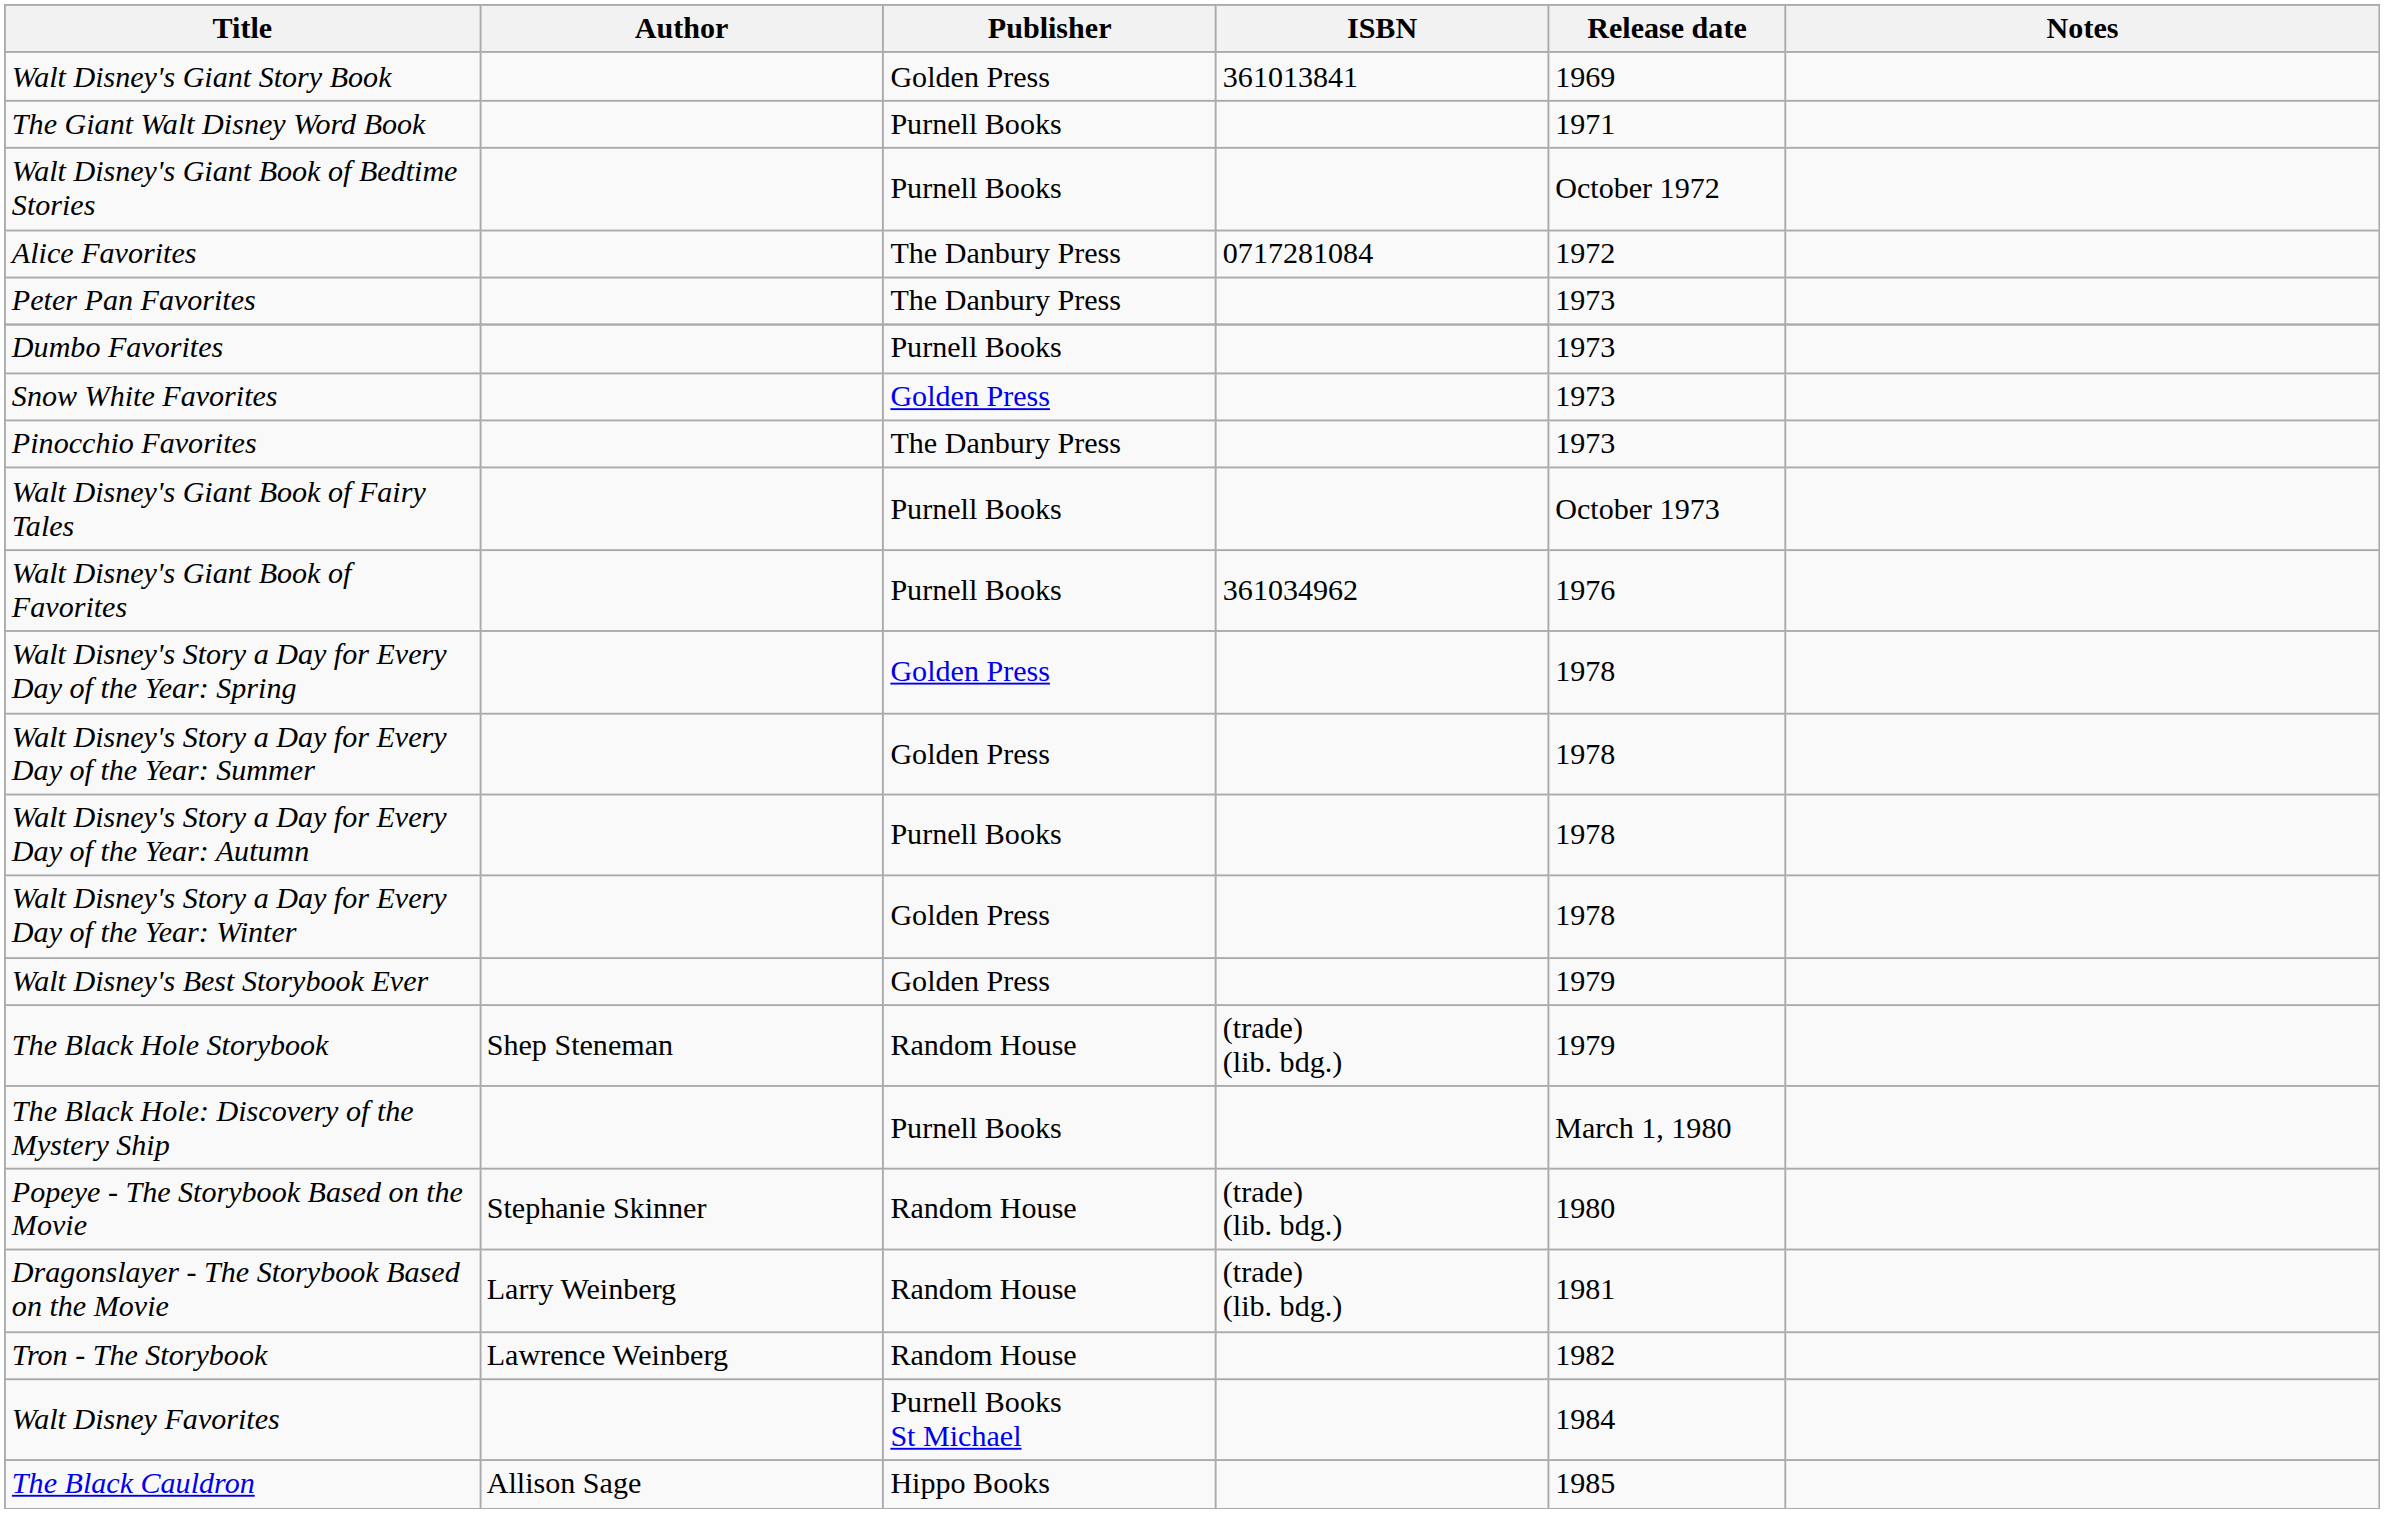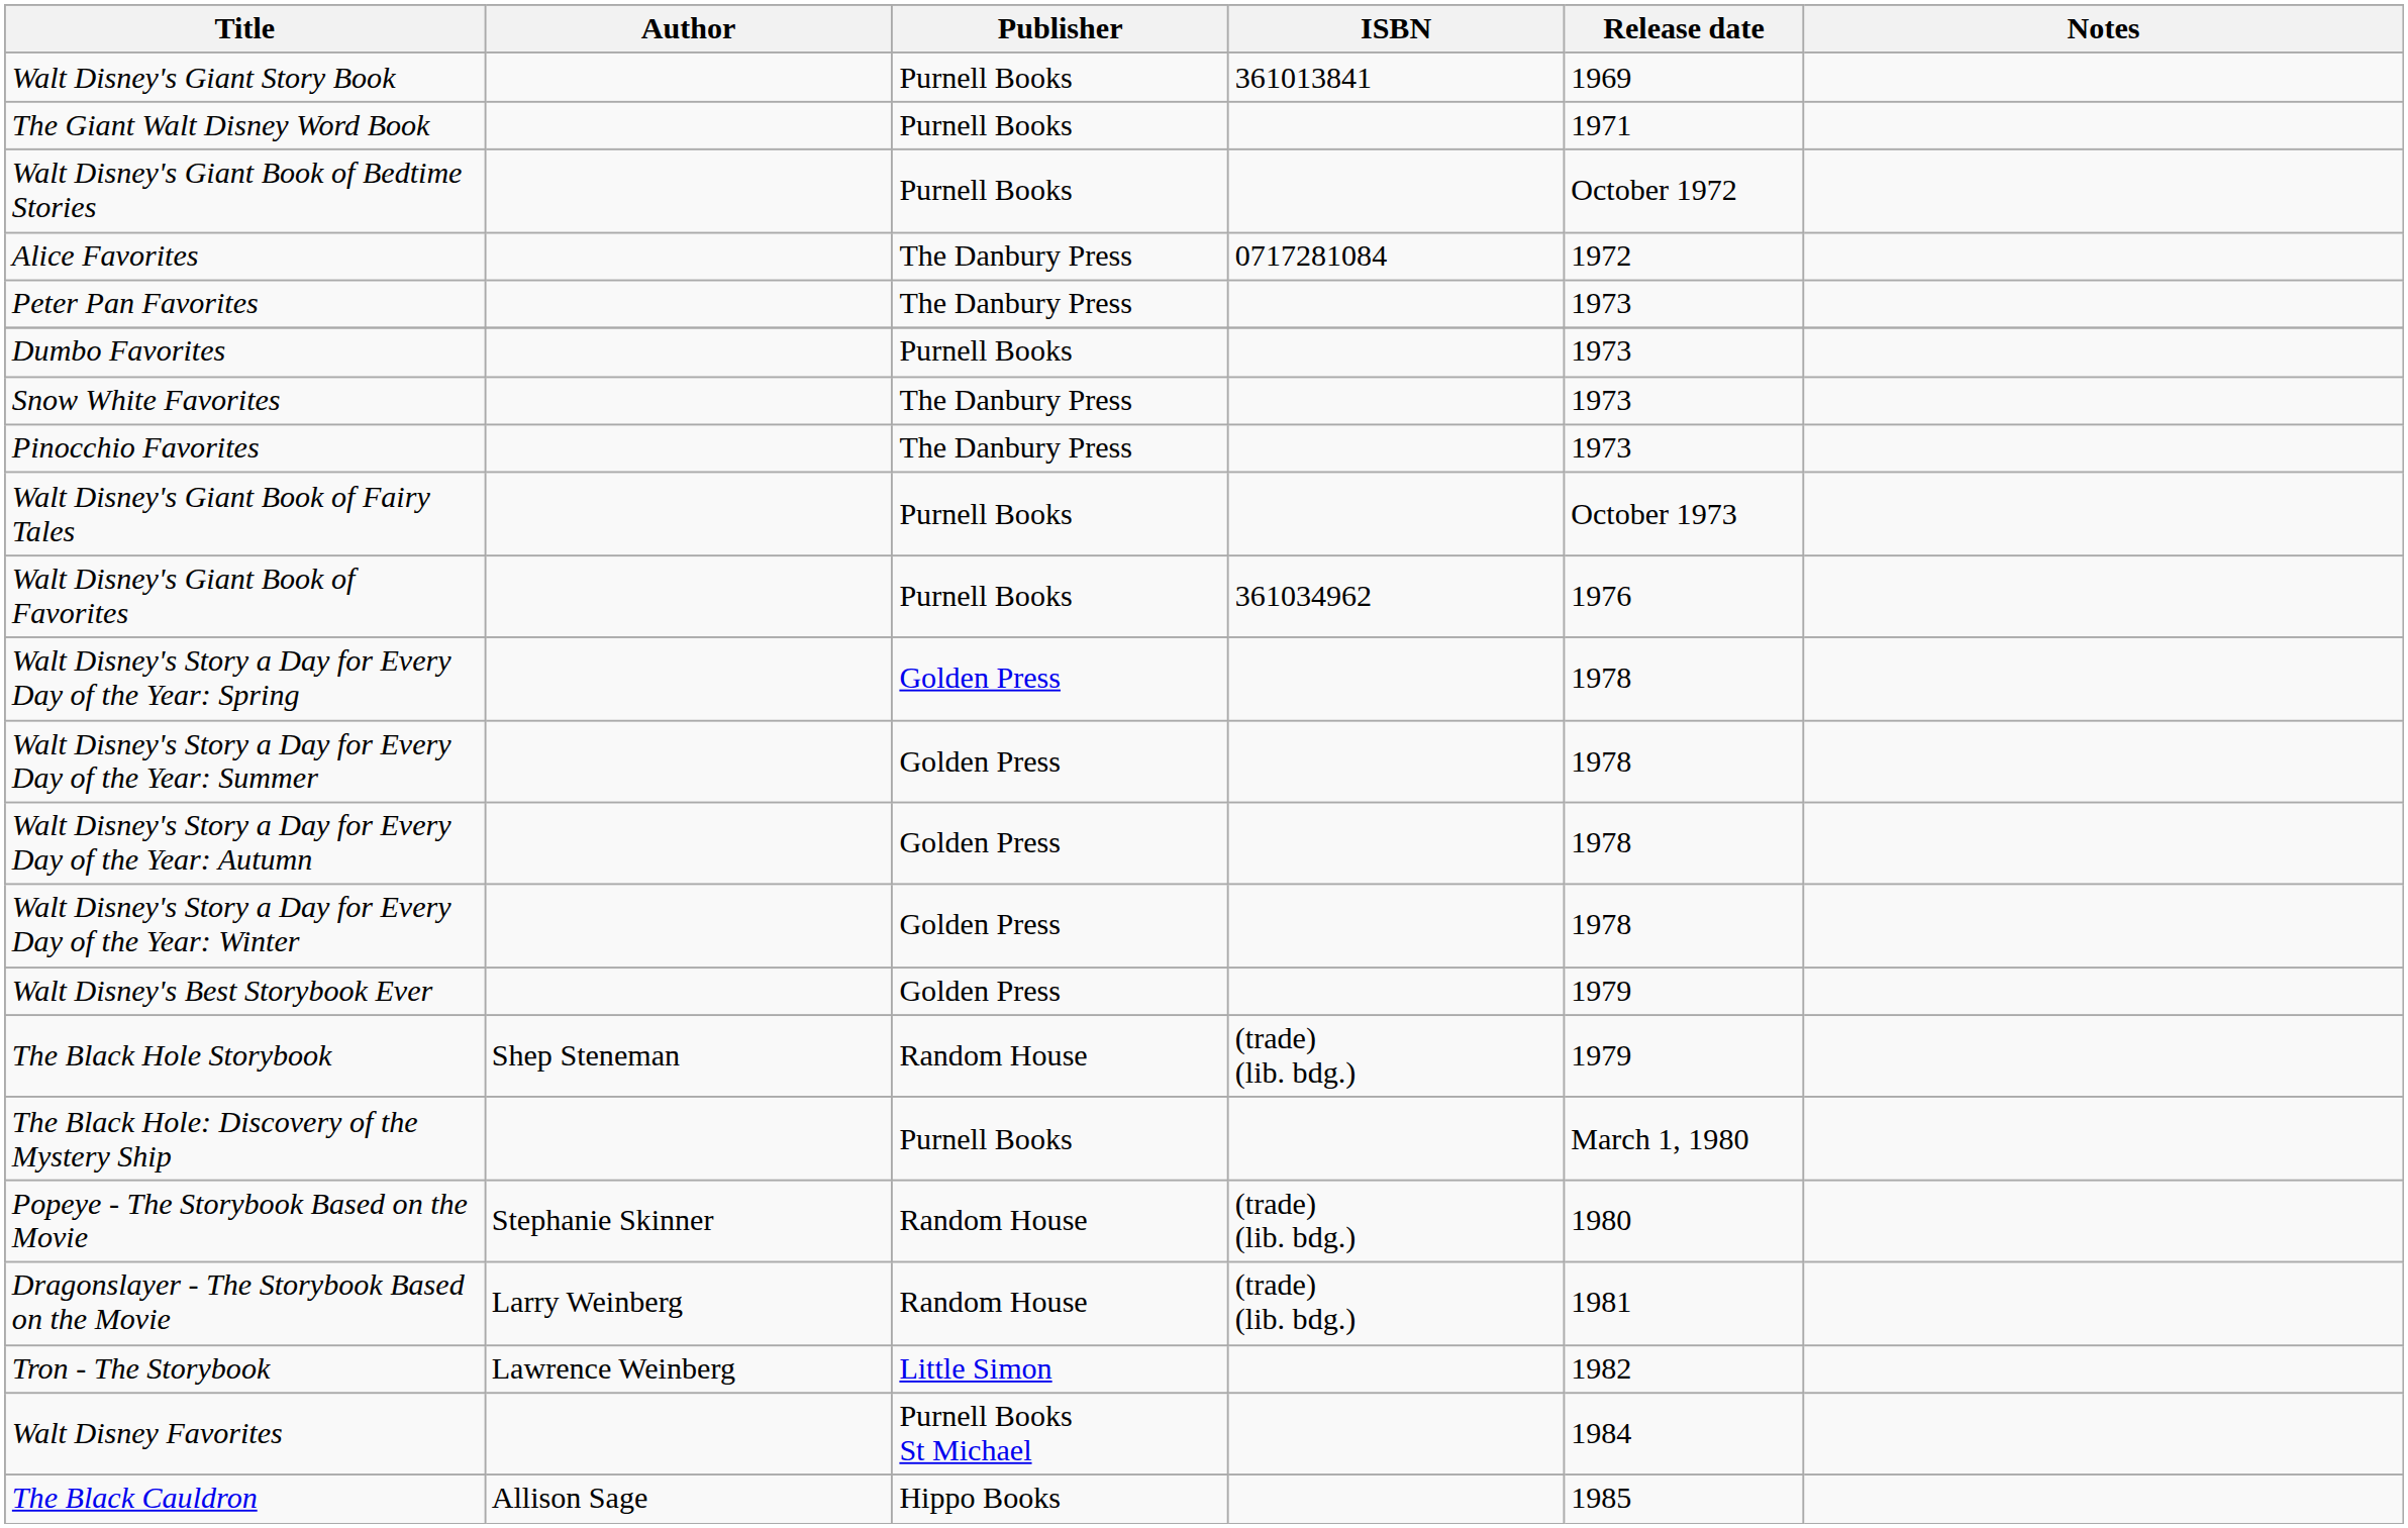Walt Disney's Giant Story Book | Publisher: Golden Press -> Purnell Books
Snow White Favorites | Publisher: Golden Press -> The Danbury Press
Walt Disney's Story a Day for Every Day of the Year: Autumn | Publisher: Purnell Books -> Golden Press
Tron - The Storybook | Publisher: Random House -> Little Simon
